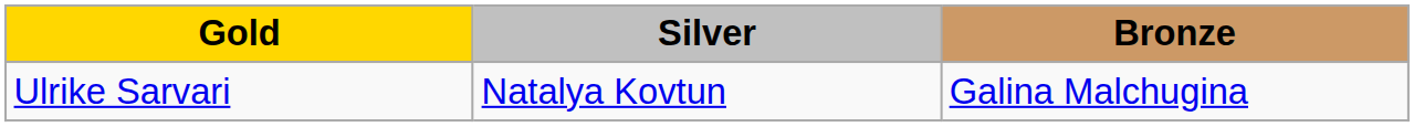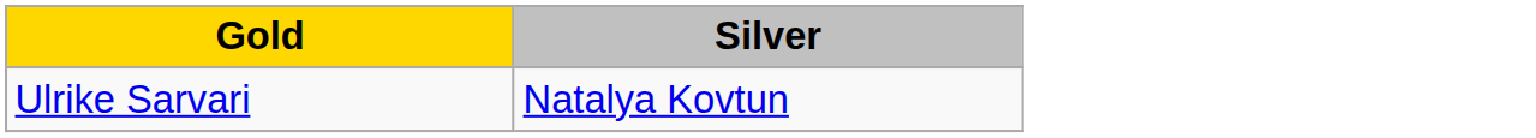- column: Bronze | Galina Malchugina
